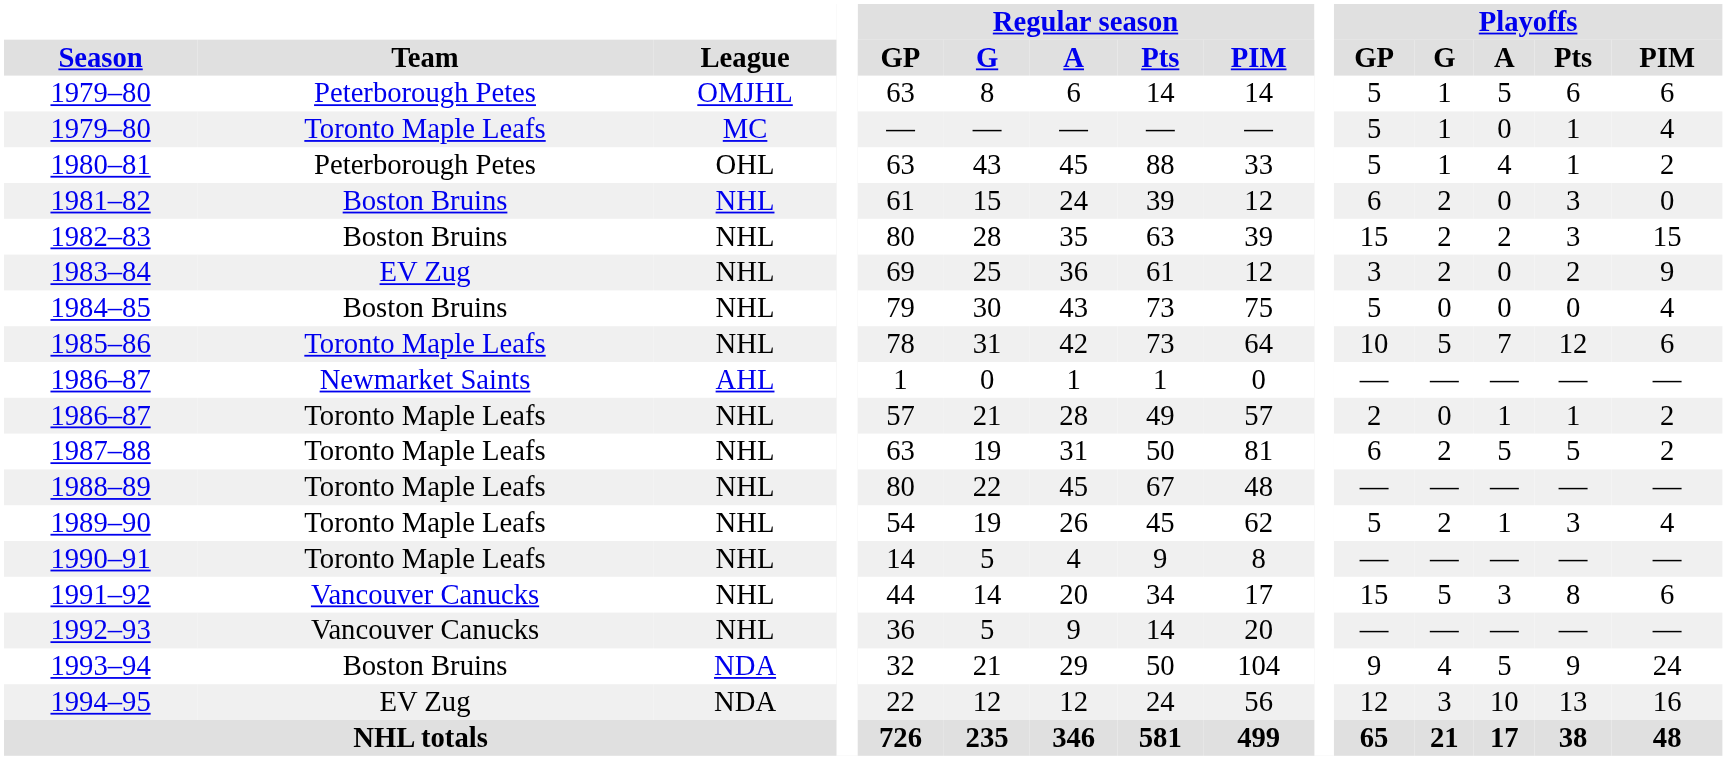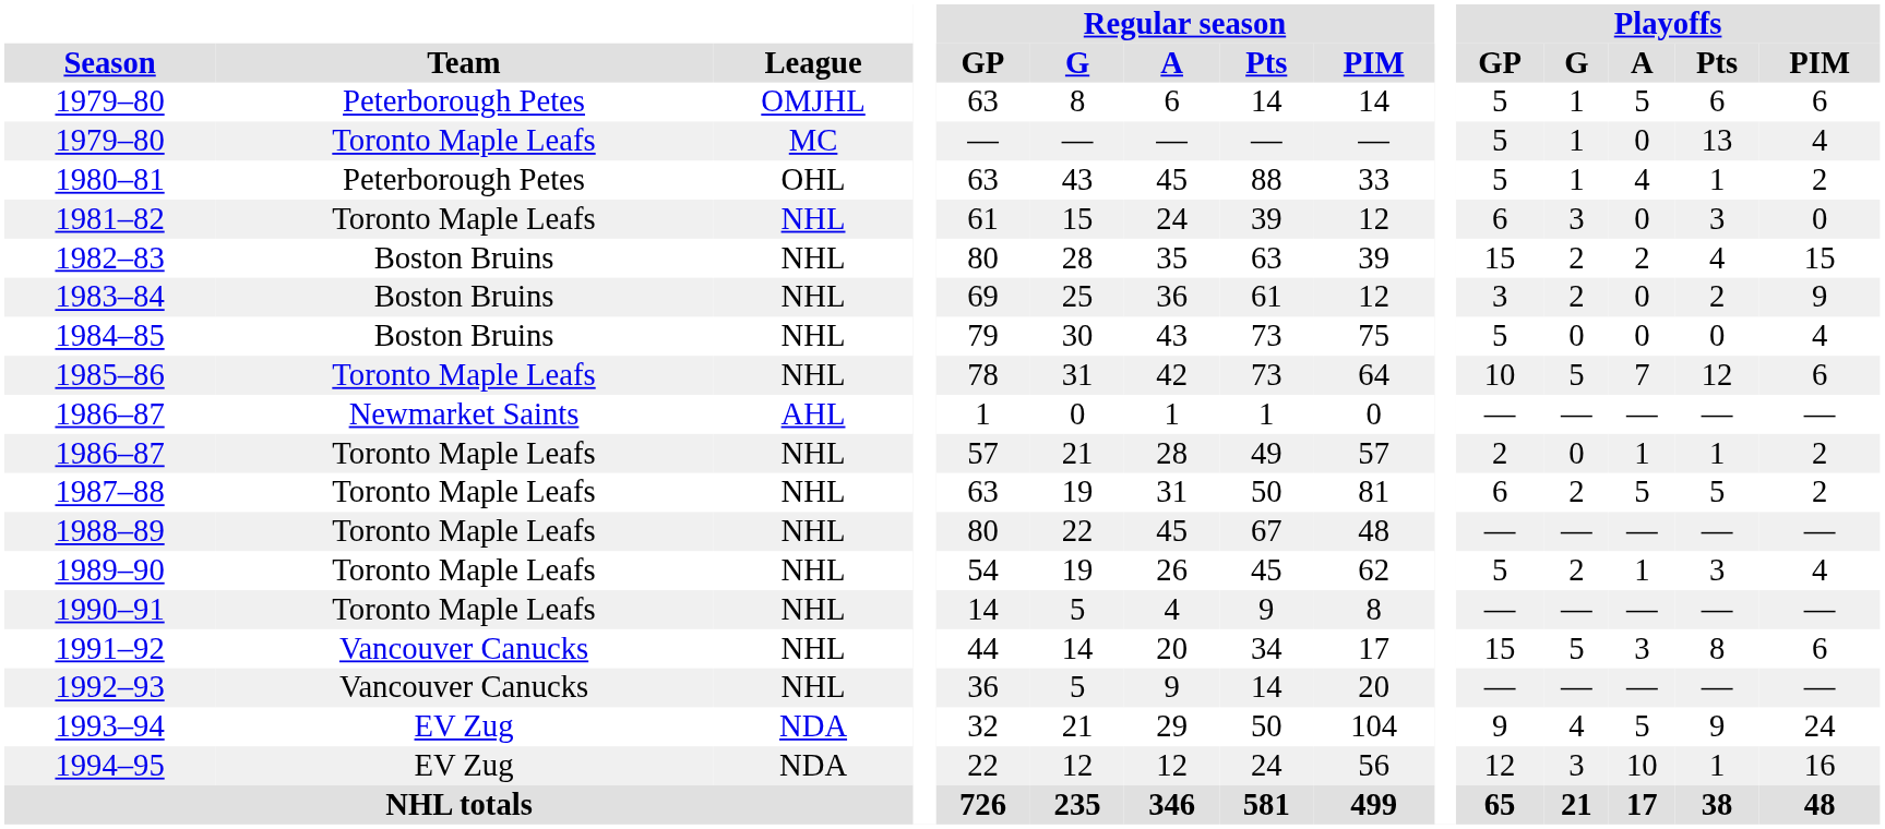1979–80 / MC | Playoffs / Pts: 1 -> 13
1981–82 | Team: Boston Bruins -> Toronto Maple Leafs
1981–82 | Playoffs / G: 2 -> 3
1982–83 | Playoffs / Pts: 3 -> 4
1983–84 | Team: EV Zug -> Boston Bruins
1993–94 | Team: Boston Bruins -> EV Zug
1994–95 | Playoffs / Pts: 13 -> 1
